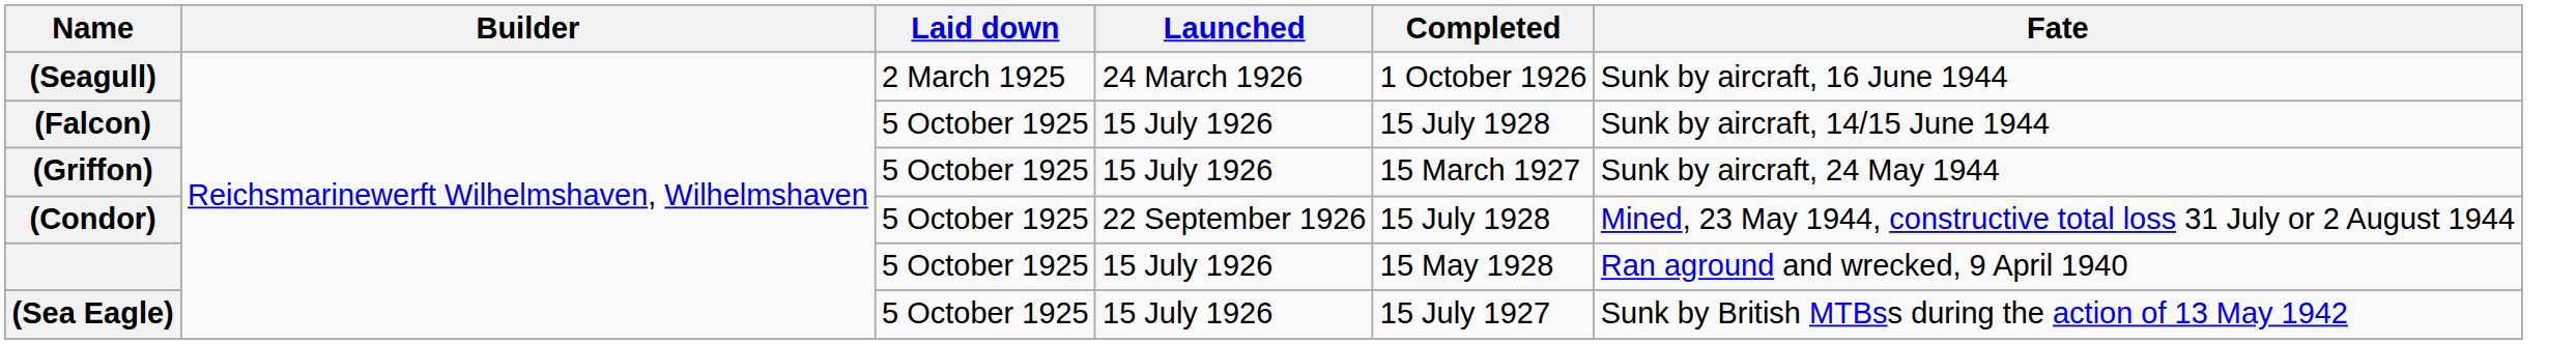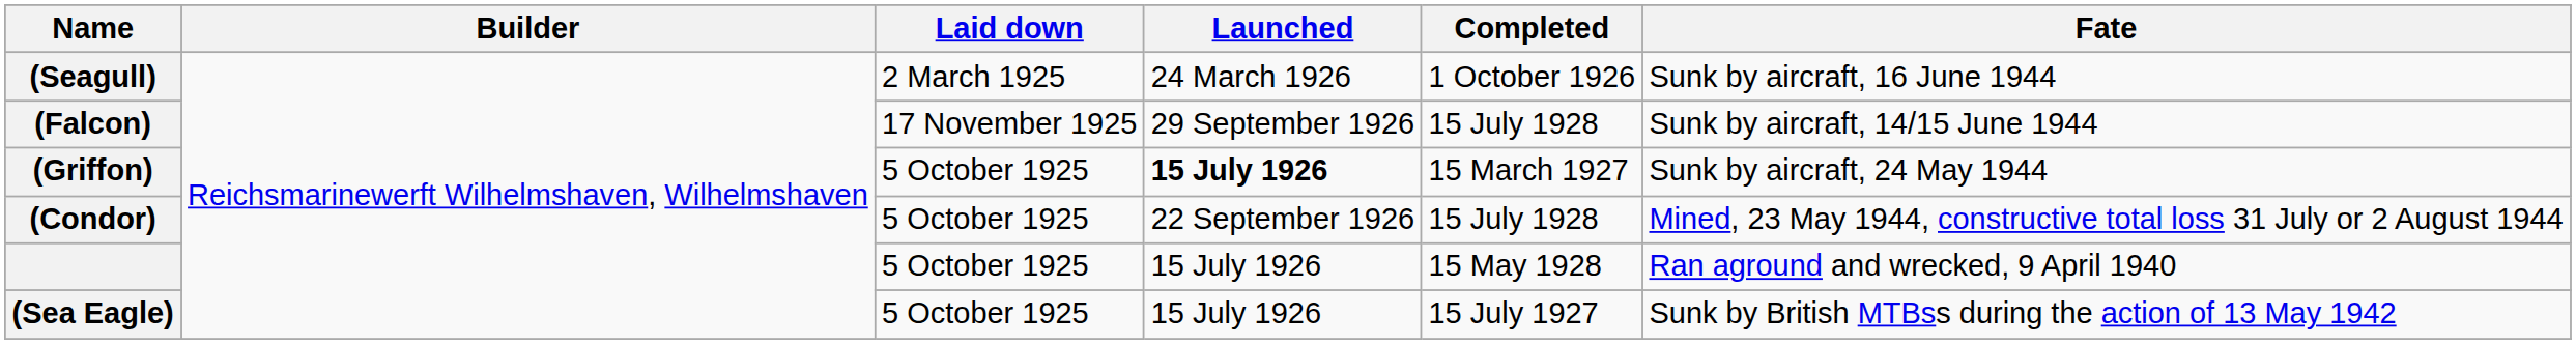(Falcon) | Laid down: 5 October 1925 -> 17 November 1925
(Falcon) | Launched: 15 July 1926 -> 29 September 1926
(Griffon) | Launched: normal -> bold
